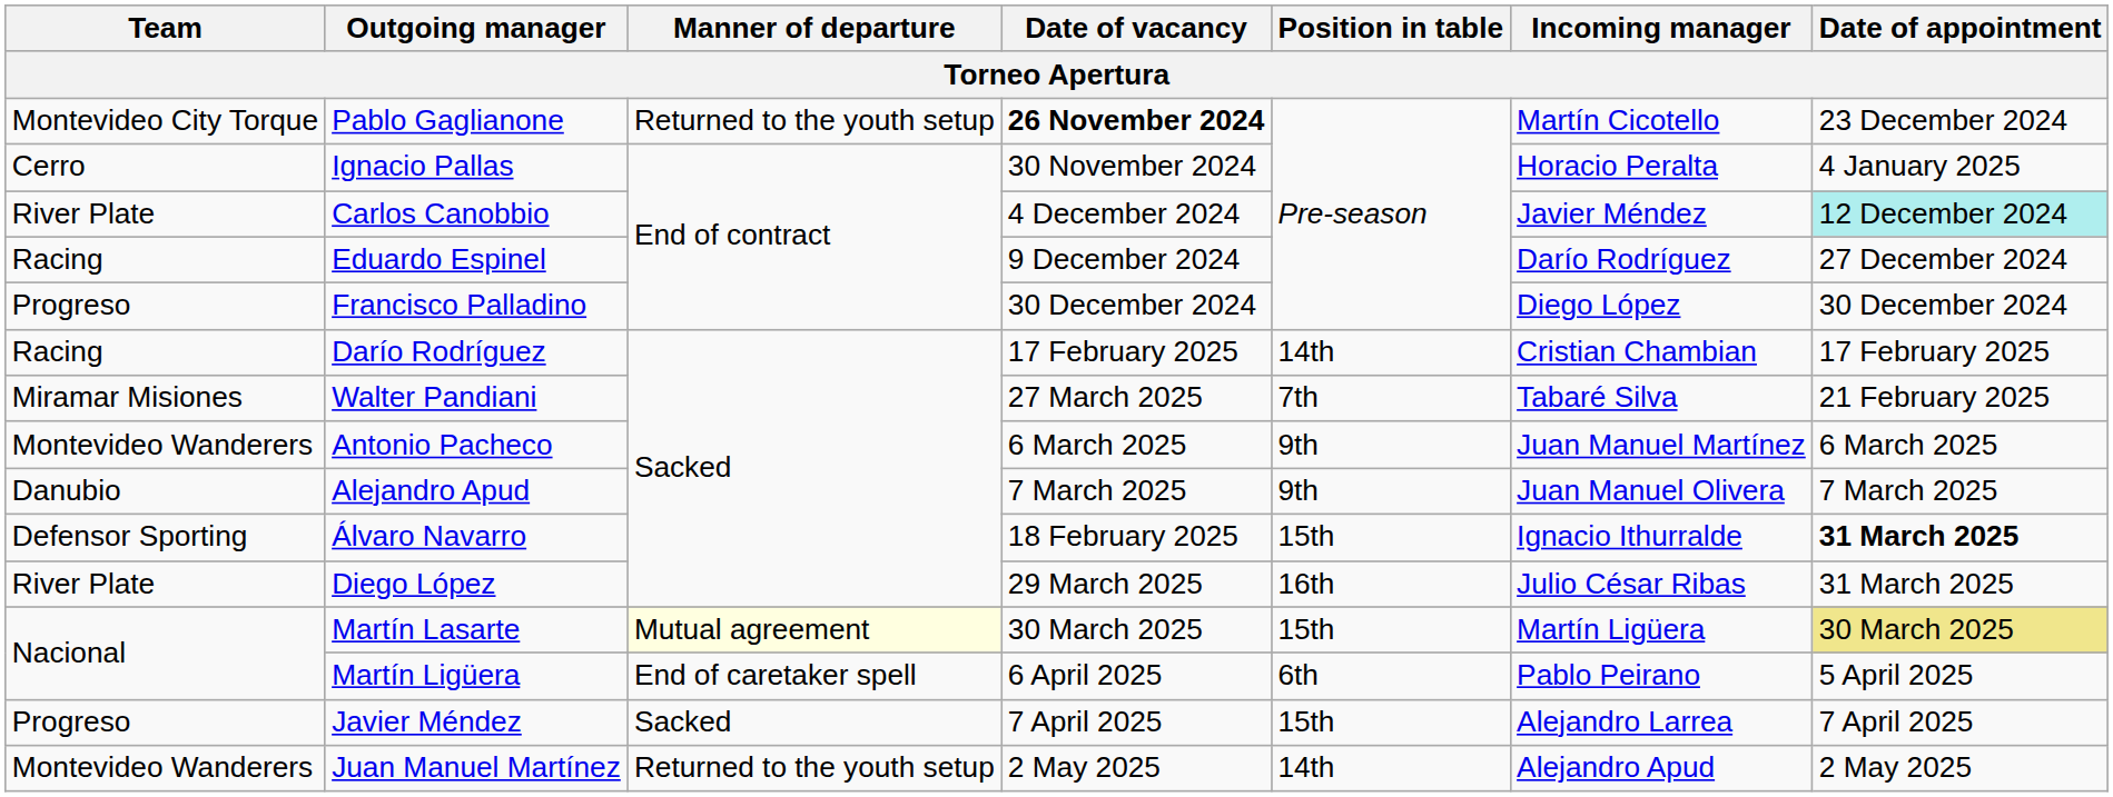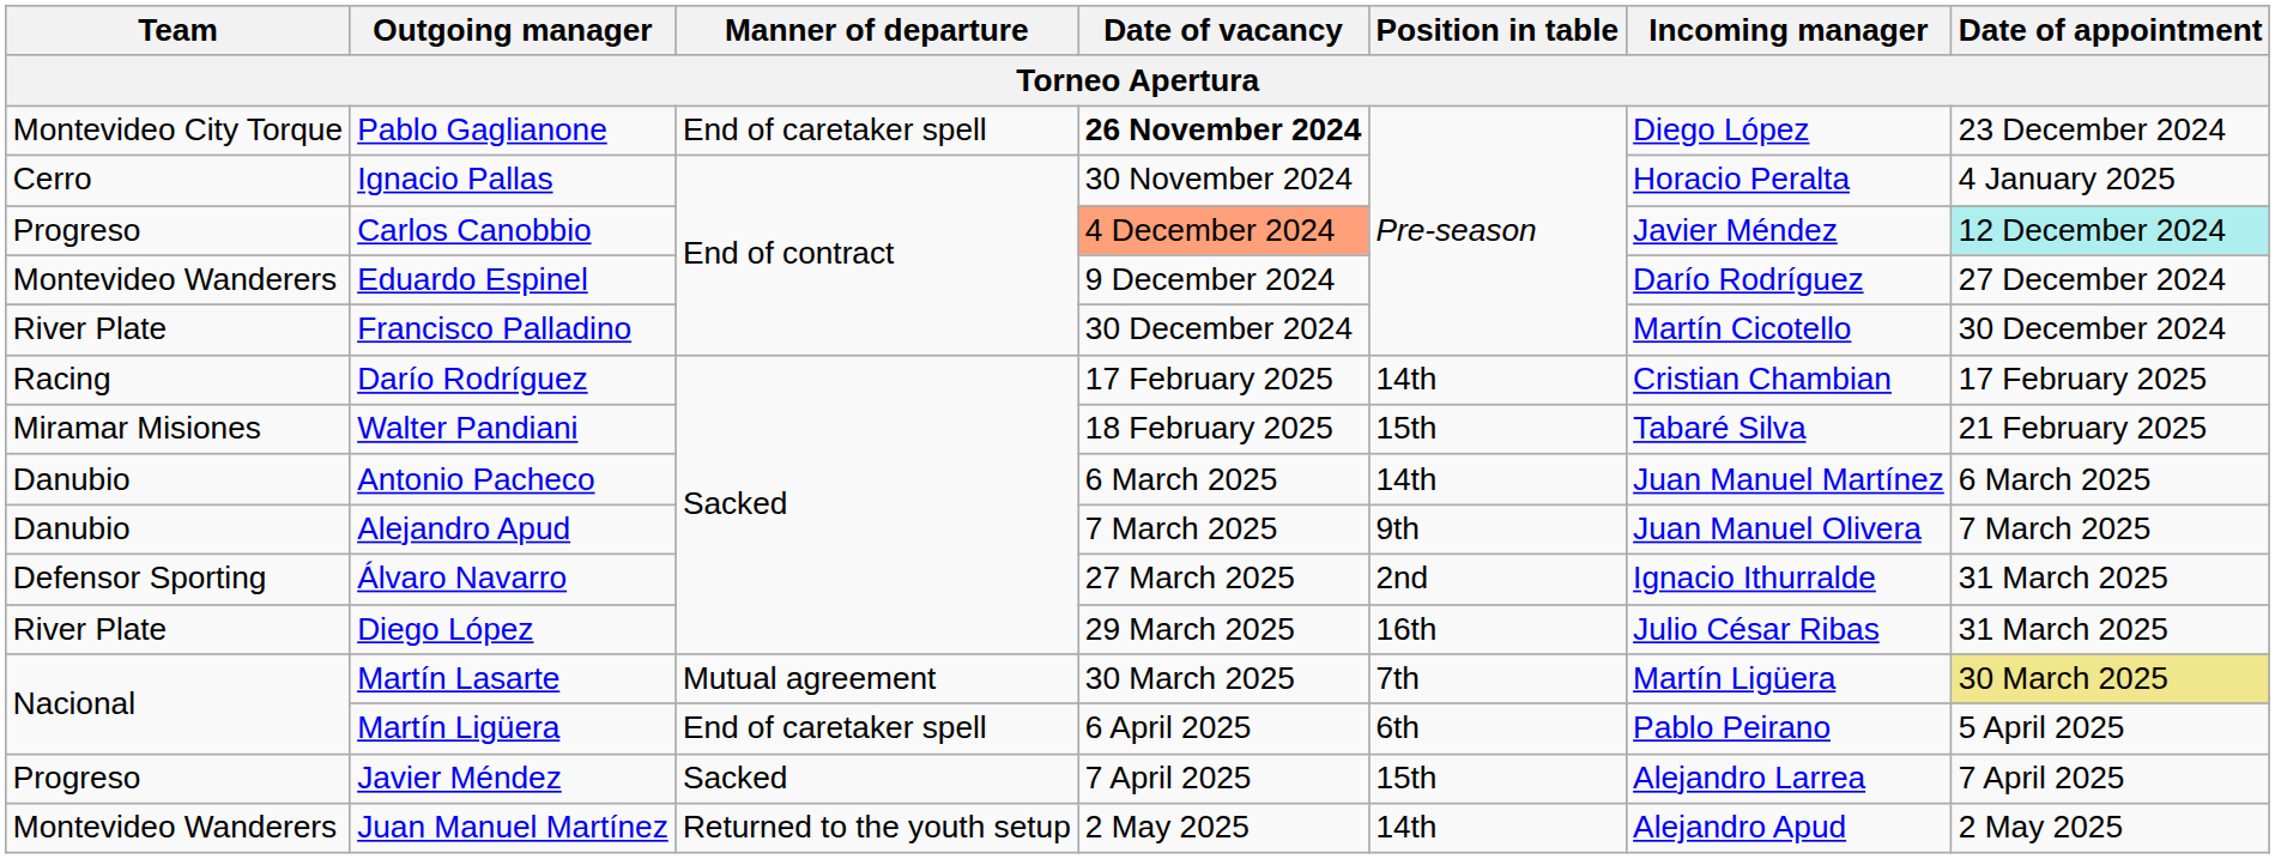Pablo Gaglianone | Manner of departure: Returned to the youth setup -> End of caretaker spell
Pablo Gaglianone | Incoming manager: Martín Cicotello -> Diego López
Carlos Canobbio | Team: River Plate -> Progreso
Carlos Canobbio | Date of vacancy: no background -> lightsalmon background
Eduardo Espinel | Team: Racing -> Montevideo Wanderers
Francisco Palladino | Team: Progreso -> River Plate
Francisco Palladino | Incoming manager: Diego López -> Martín Cicotello
Walter Pandiani | Date of vacancy: 27 March 2025 -> 18 February 2025
Walter Pandiani | Position in table: 7th -> 15th
Antonio Pacheco | Team: Montevideo Wanderers -> Danubio
Antonio Pacheco | Position in table: 9th -> 14th
Álvaro Navarro | Date of vacancy: 18 February 2025 -> 27 March 2025
Álvaro Navarro | Position in table: 15th -> 2nd
Álvaro Navarro | Date of appointment: bold -> normal
Martín Lasarte | Manner of departure: lightyellow background -> no background
Martín Lasarte | Position in table: 15th -> 7th
